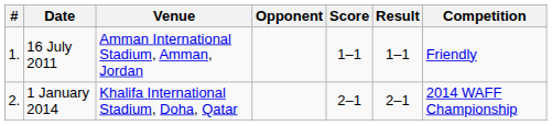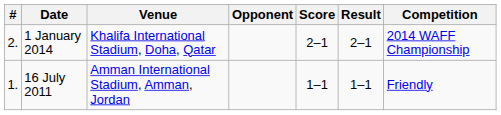rows swapped: 16 July 2011 <-> 1 January 2014
